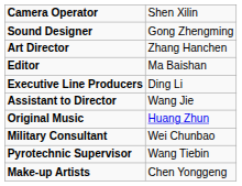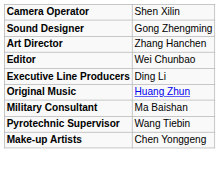Editor | column 2: Ma Baishan -> Wei Chunbao
- row: Assistant to Director | Wang Jie
Military Consultant | column 2: Wei Chunbao -> Ma Baishan
